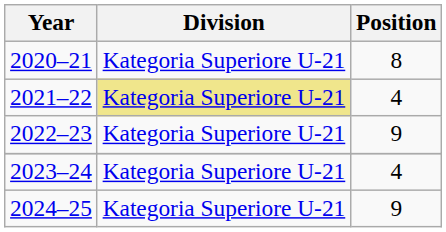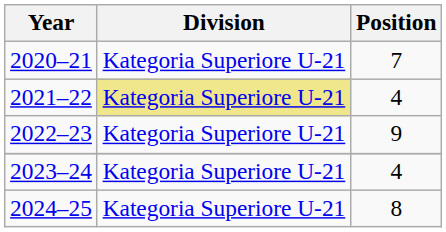2020–21 | Position: 8 -> 7
2024–25 | Position: 9 -> 8
